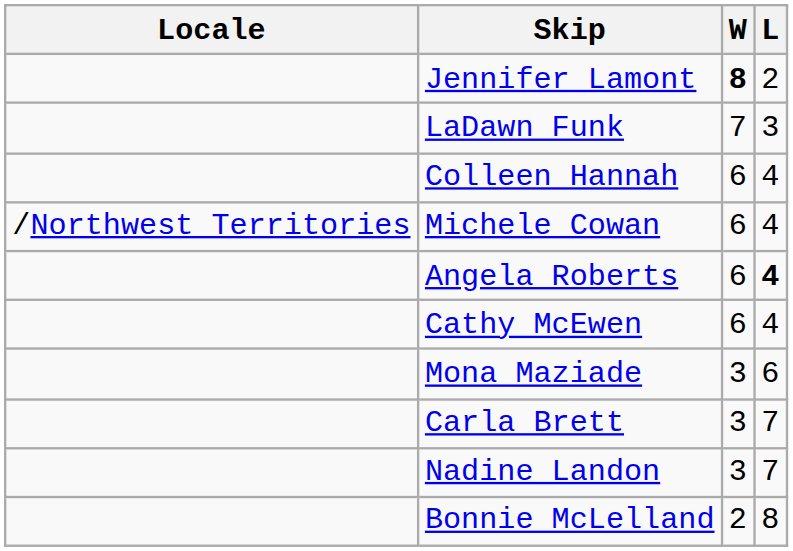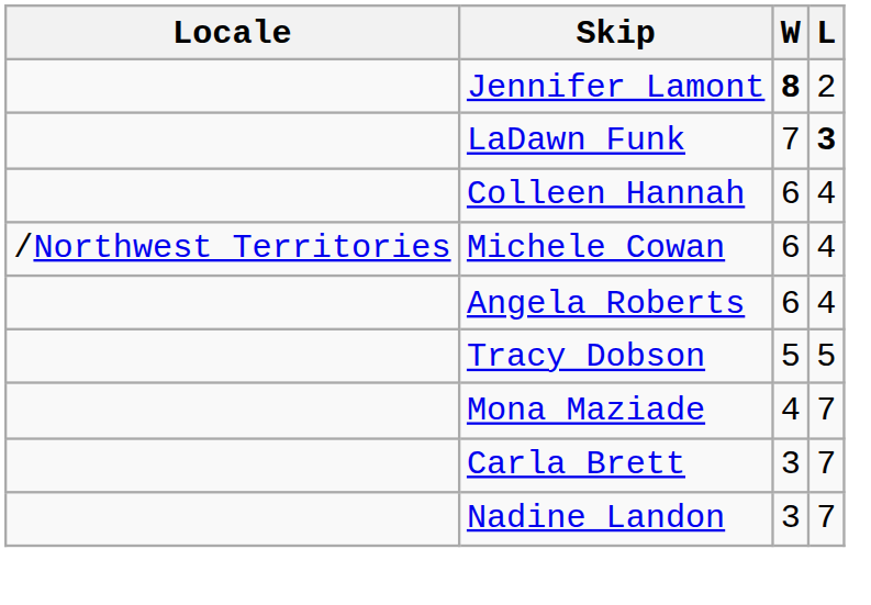LaDawn Funk | L: normal -> bold
Angela Roberts | L: bold -> normal
- row: Cathy McEwen | 6 | 4
+ row: Tracy Dobson | 5 | 5
Mona Maziade | W: 3 -> 4
Mona Maziade | L: 6 -> 7
- row: Bonnie McLelland | 2 | 8
